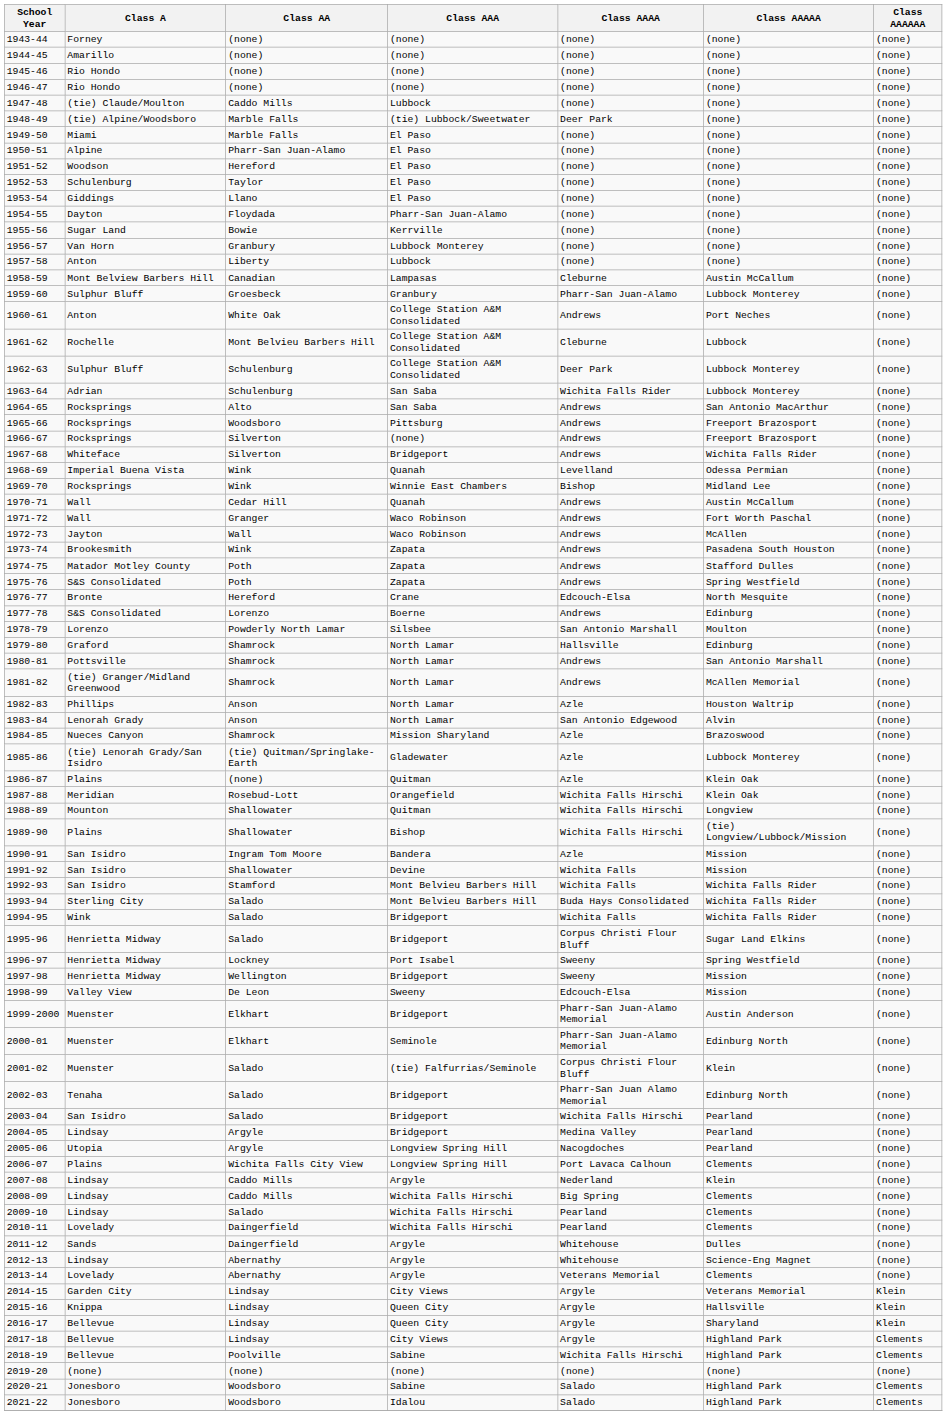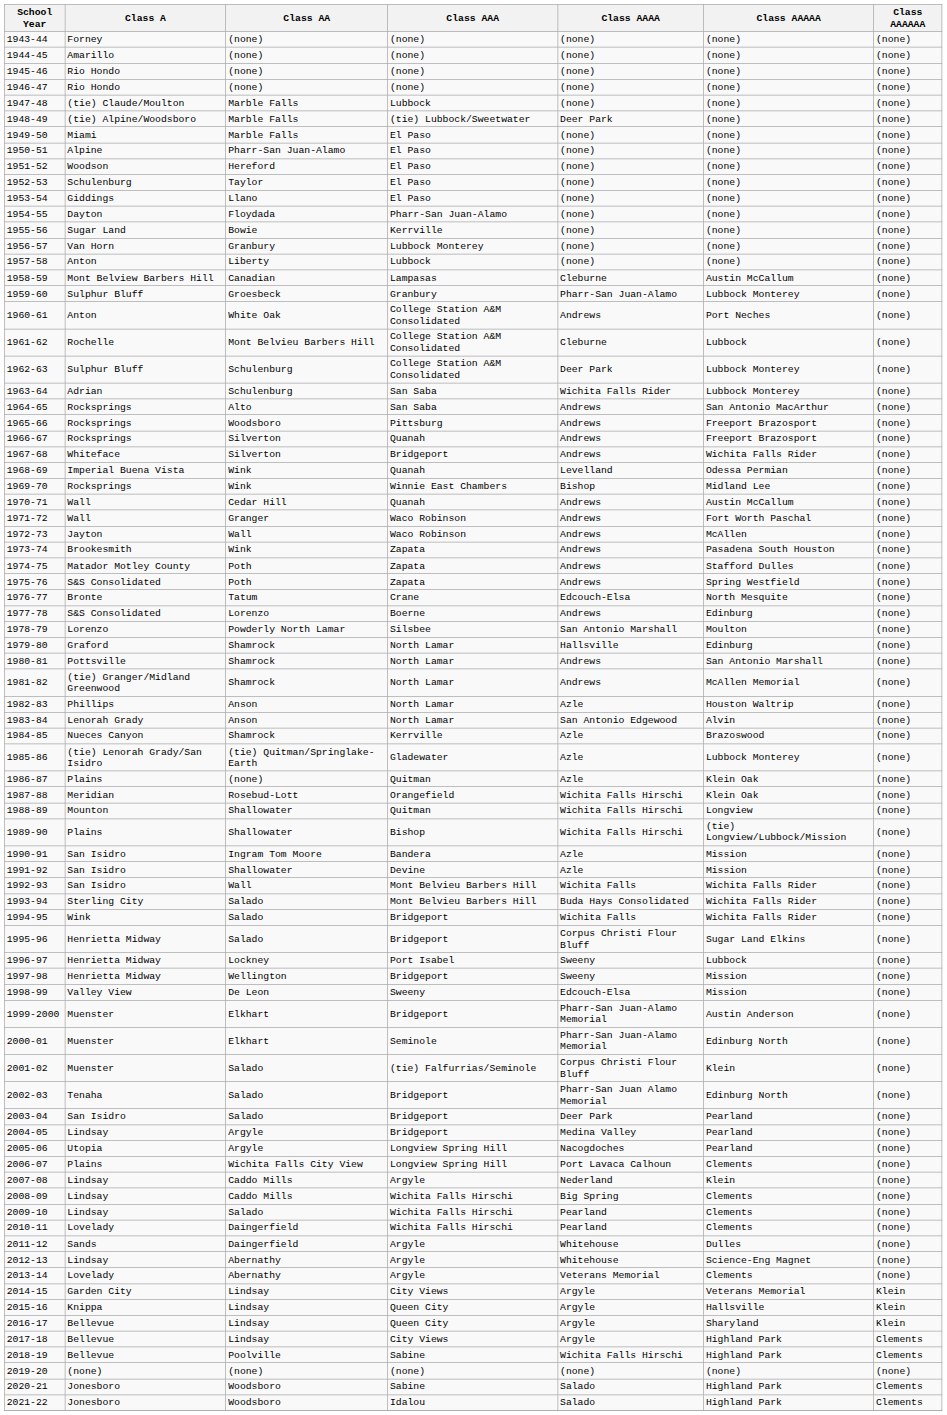1947-48 | Class AA: Caddo Mills -> Marble Falls
1966-67 | Class AAA: (none) -> Quanah
1976-77 | Class AA: Hereford -> Tatum
1984-85 | Class AAA: Mission Sharyland -> Kerrville
1991-92 | Class AAAA: Wichita Falls -> Azle
1992-93 | Class AA: Stamford -> Wall
1996-97 | Class AAAAA: Spring Westfield -> Lubbock
2003-04 | Class AAAA: Wichita Falls Hirschi -> Deer Park
